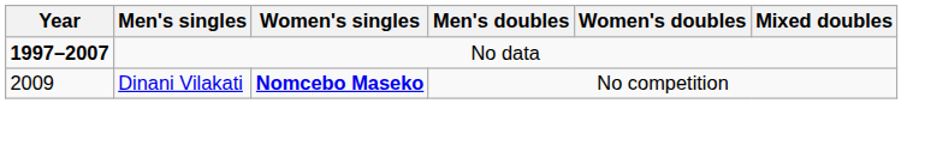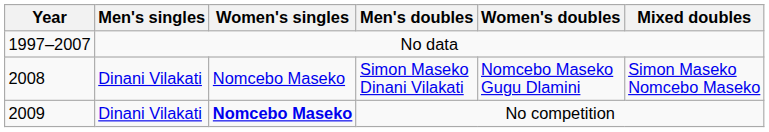No data | Year: bold -> normal
+ row: 2008 | Dinani Vilakati | Nomcebo Maseko | Simon Maseko Dinani Vilakati | Nomcebo Maseko Gugu Dlamini | Simon Maseko Nomcebo Maseko
